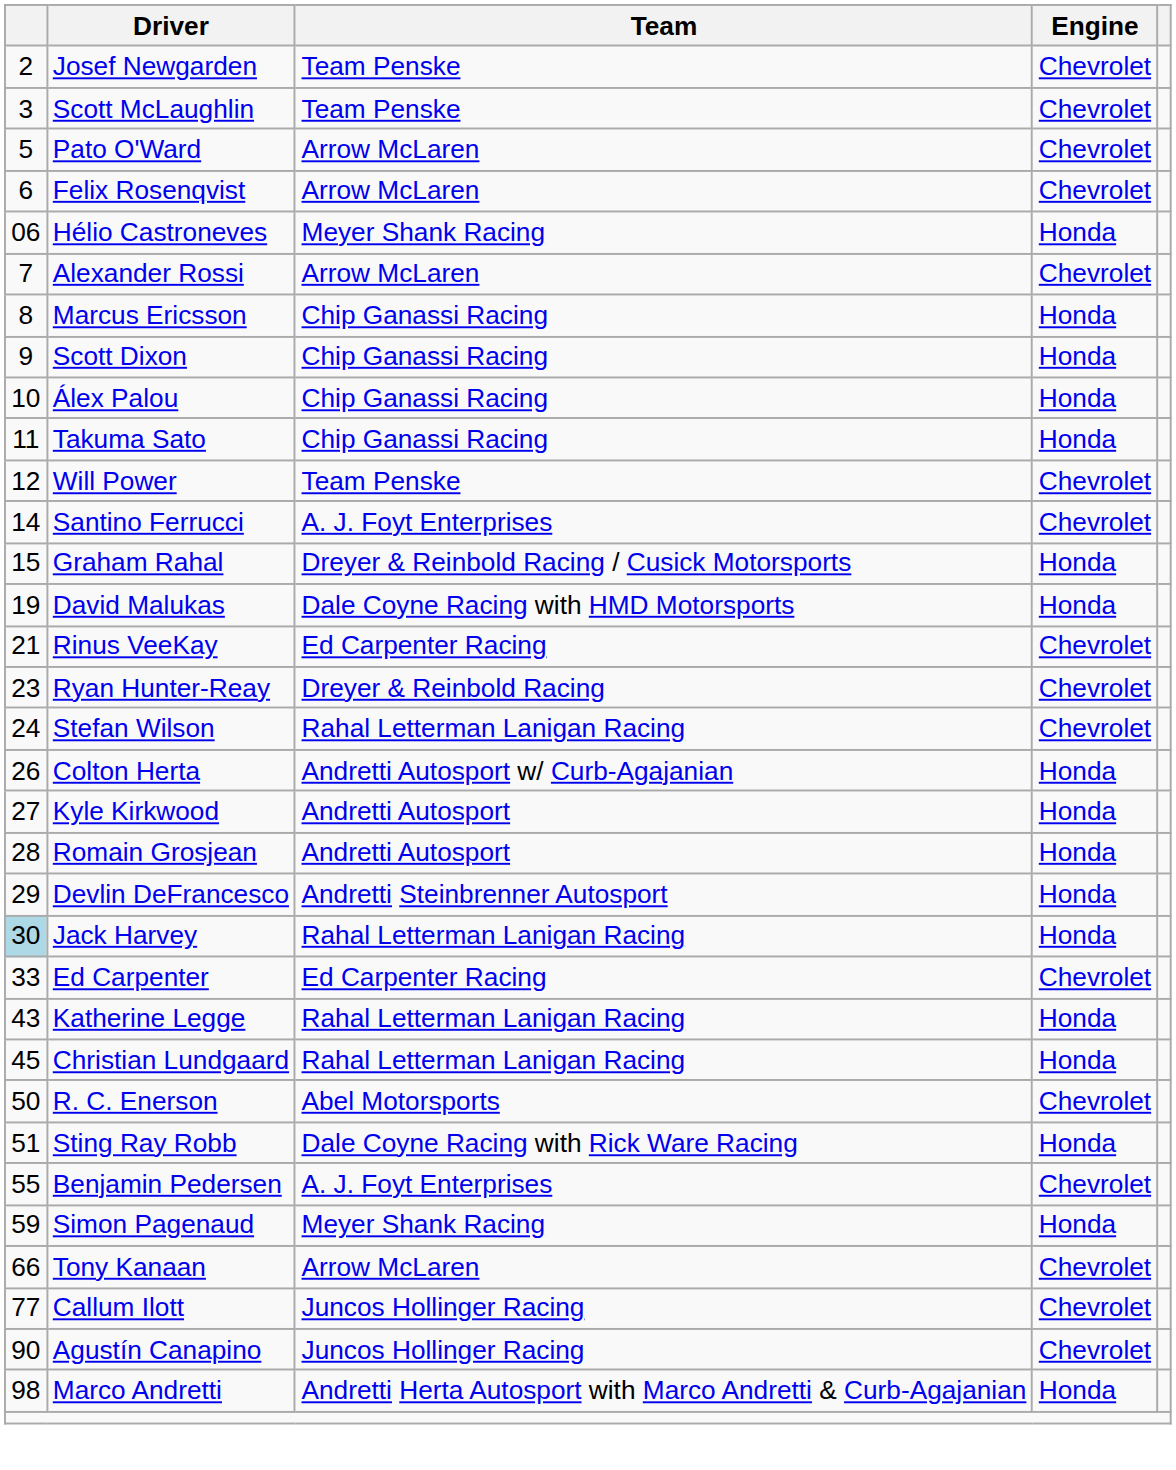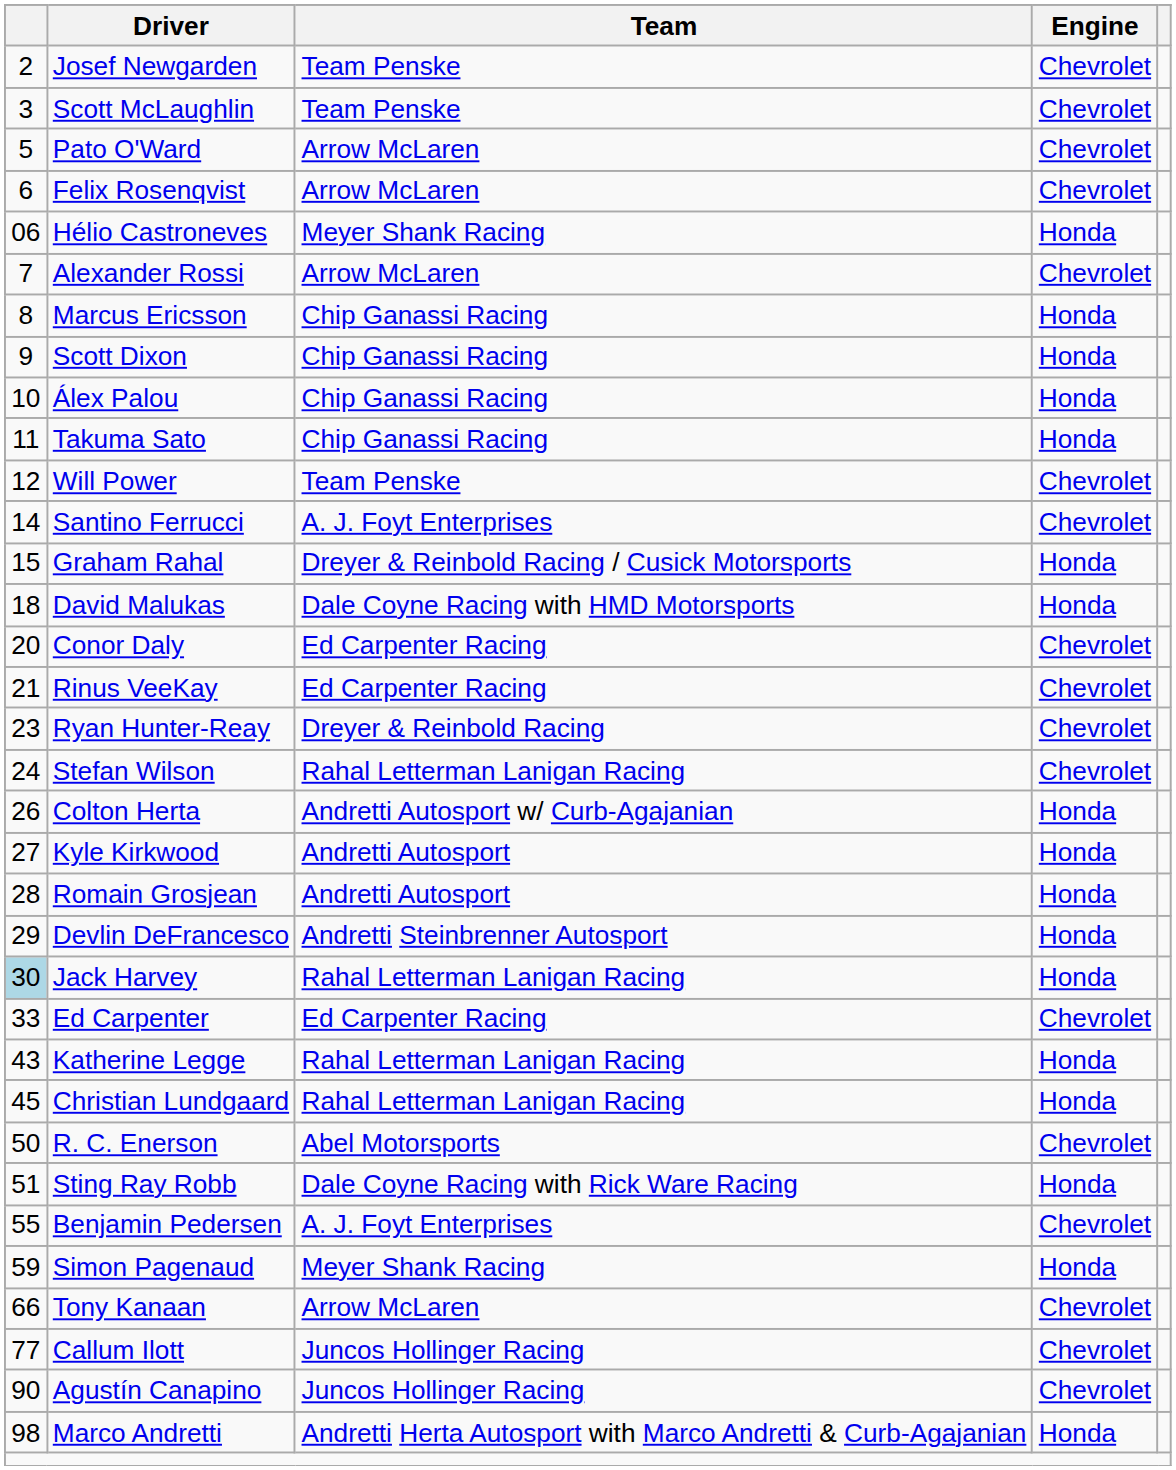David Malukas | column 1: 19 -> 18
+ row: 20 | Conor Daly | Ed Carpenter Racing | Chevrolet
